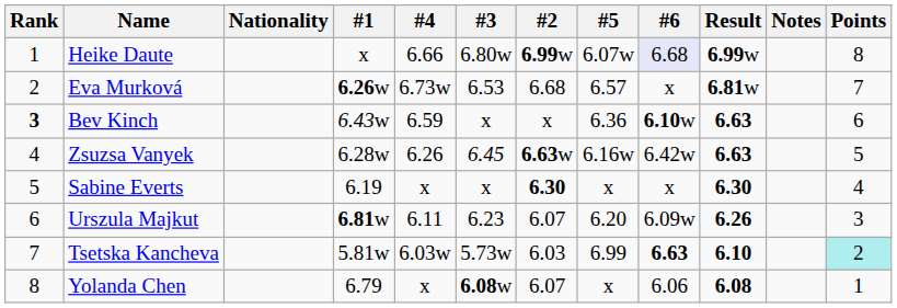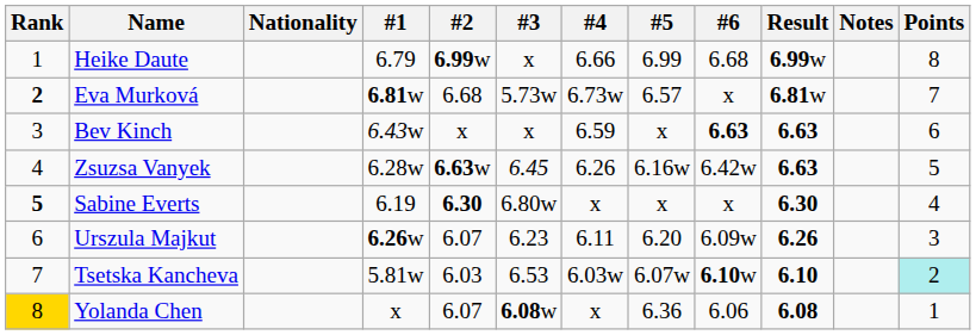columns swapped: #2 <-> #4
Heike Daute | #1: x -> 6.79
Heike Daute | #3: 6.80w -> x
Heike Daute | #5: 6.07w -> 6.99
Heike Daute | #6: lavender background -> no background
Eva Murková | Rank: normal -> bold
Eva Murková | #1: 6.26w -> 6.81w
Eva Murková | #3: 6.53 -> 5.73w
Bev Kinch | Rank: bold -> normal
Bev Kinch | #5: 6.36 -> x
Bev Kinch | #6: 6.10w -> 6.63
Sabine Everts | Rank: normal -> bold
Sabine Everts | #3: x -> 6.80w
Urszula Majkut | #1: 6.81w -> 6.26w
Tsetska Kancheva | #3: 5.73w -> 6.53
Tsetska Kancheva | #5: 6.99 -> 6.07w
Tsetska Kancheva | #6: 6.63 -> 6.10w
Yolanda Chen | Rank: no background -> gold background
Yolanda Chen | #1: 6.79 -> x
Yolanda Chen | #5: x -> 6.36
